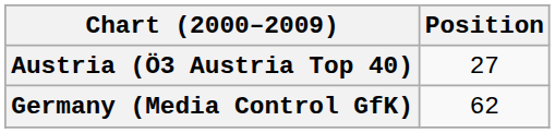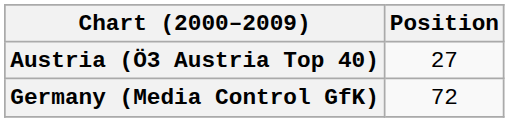Germany (Media Control GfK) | Position: 62 -> 72
